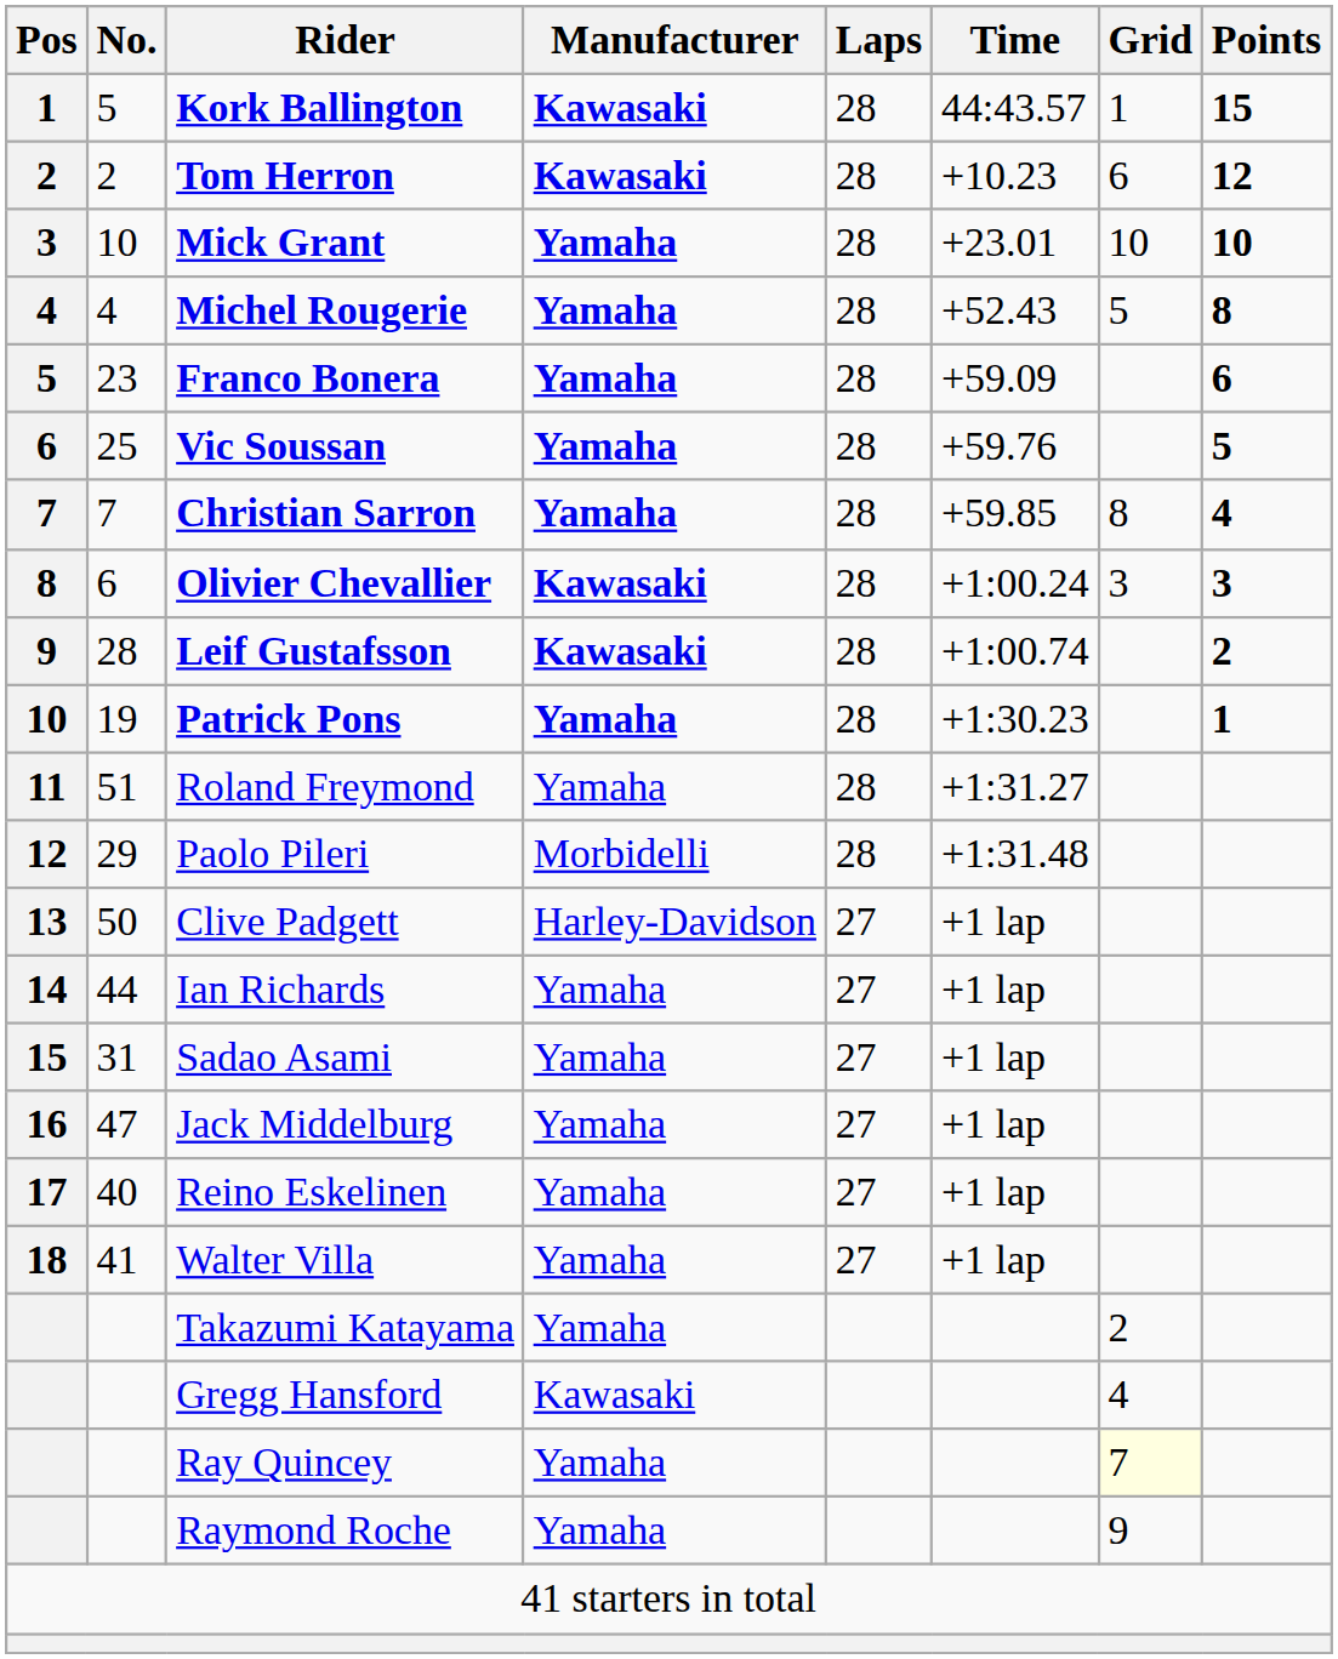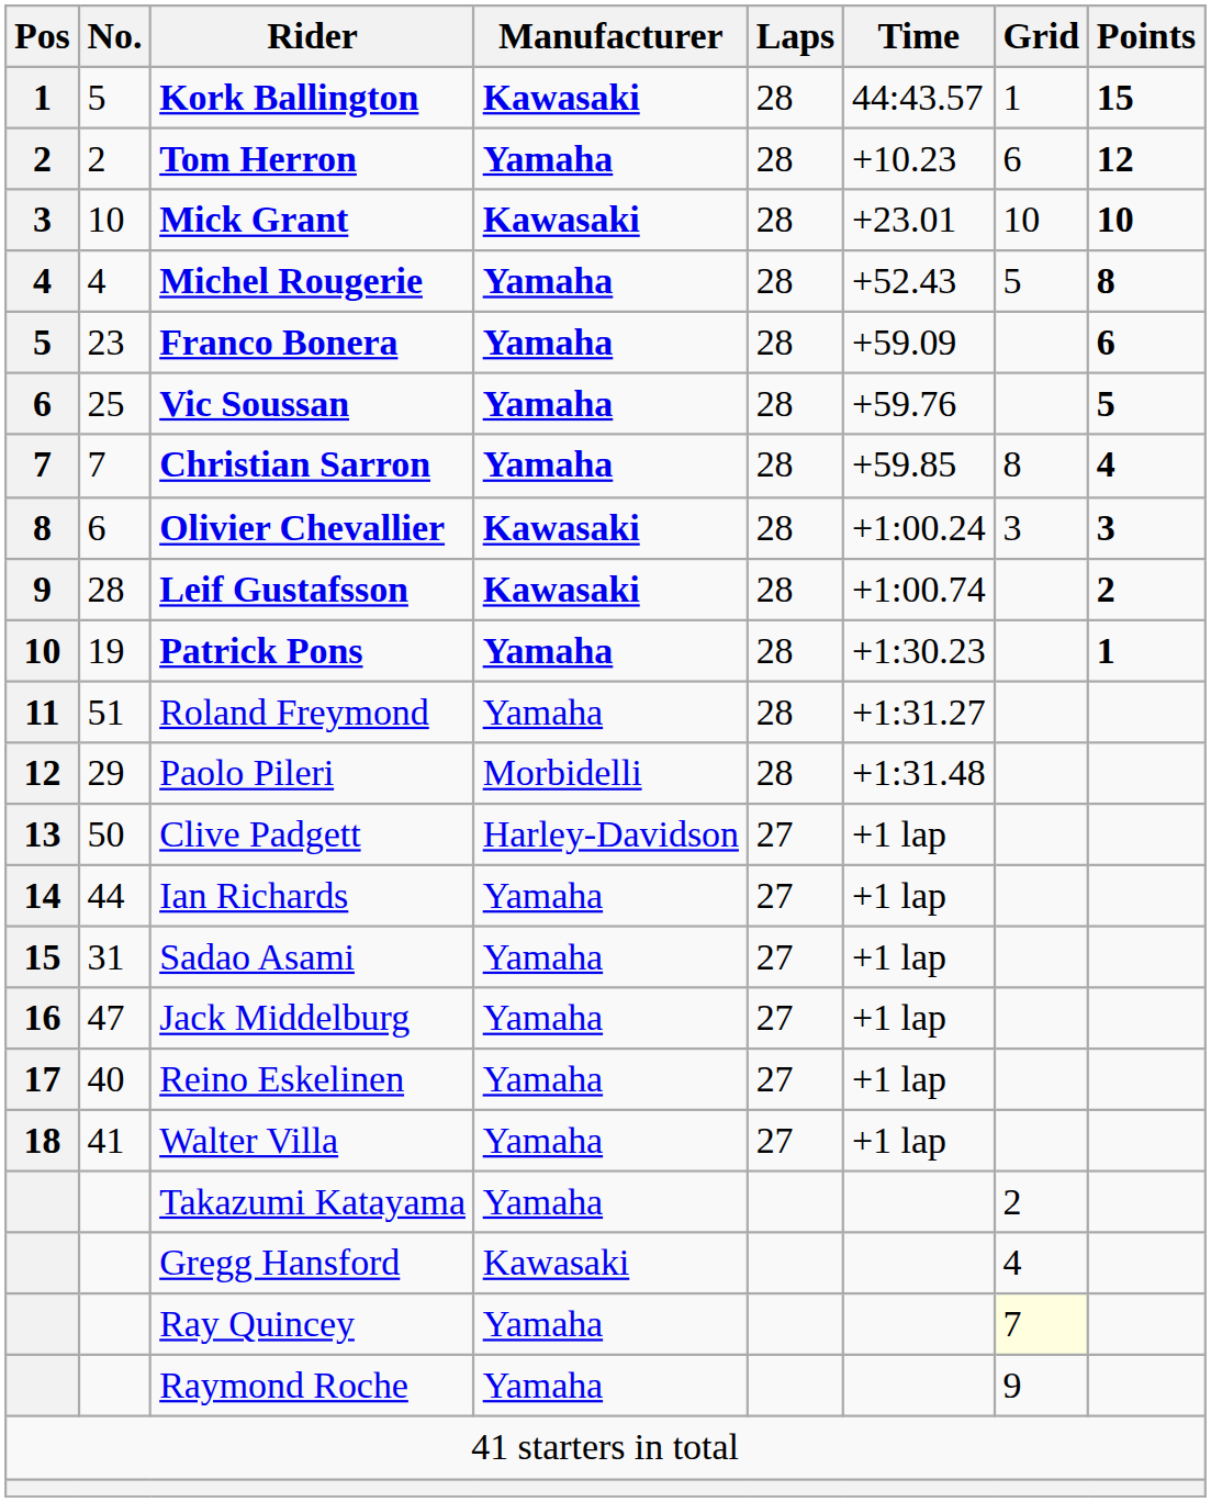Tom Herron | Manufacturer: Kawasaki -> Yamaha
Mick Grant | Manufacturer: Yamaha -> Kawasaki
